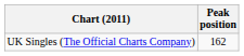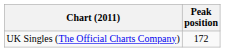UK Singles (The Official Charts Company) | Peak position: 162 -> 172
